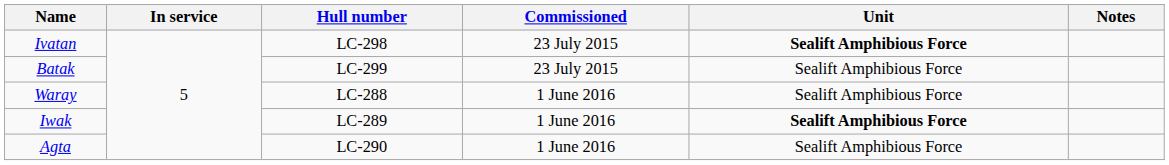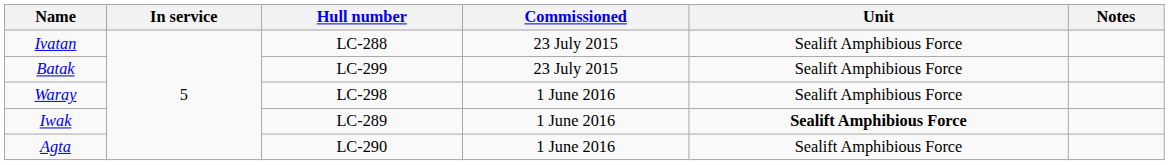Ivatan | Hull number: LC-298 -> LC-288
Ivatan | Unit: bold -> normal
Waray | Hull number: LC-288 -> LC-298
